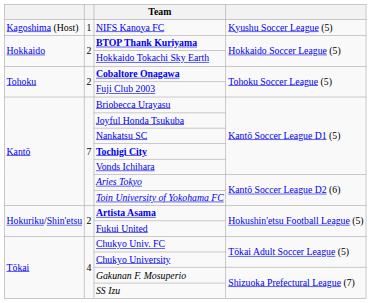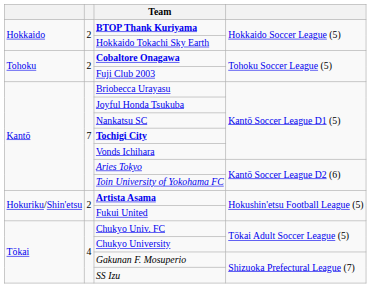- row: Kagoshima (Host) | 1 | NIFS Kanoya FC | Kyushu Soccer League (5)
